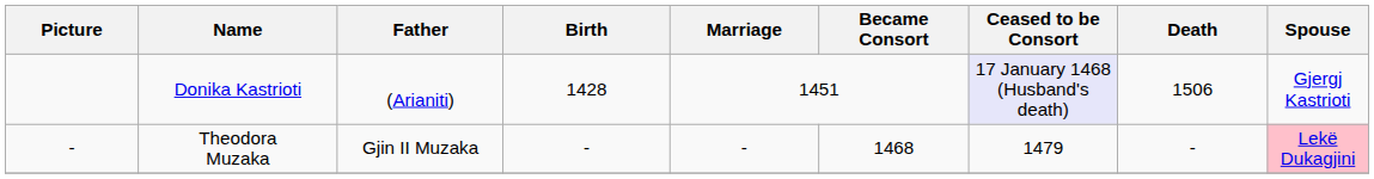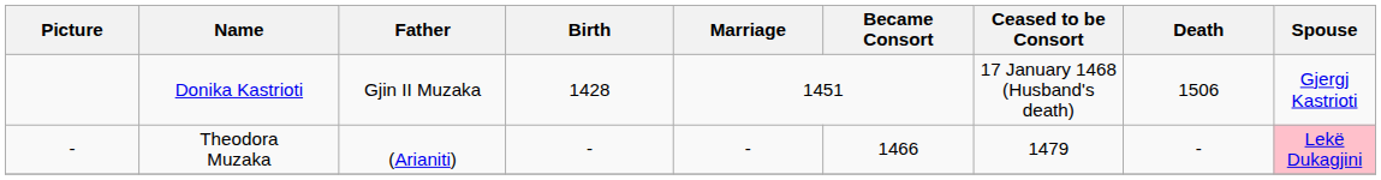Donika Kastrioti | Father: (Arianiti) -> Gjin II Muzaka
Donika Kastrioti | Ceased to be Consort: lavender background -> no background
Theodora Muzaka | Father: Gjin II Muzaka -> (Arianiti)
Theodora Muzaka | Became Consort: 1468 -> 1466
